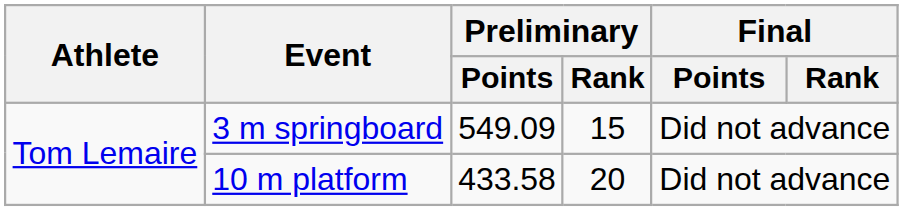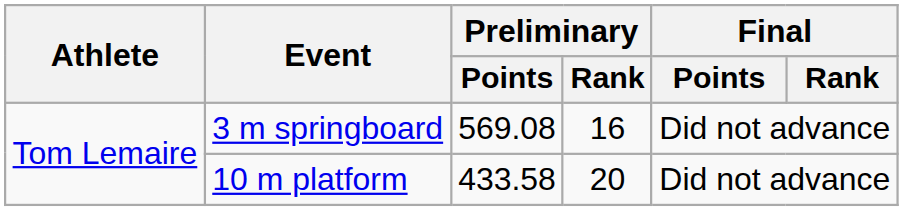3 m springboard | Preliminary / Points: 549.09 -> 569.08
3 m springboard | Preliminary / Rank: 15 -> 16
